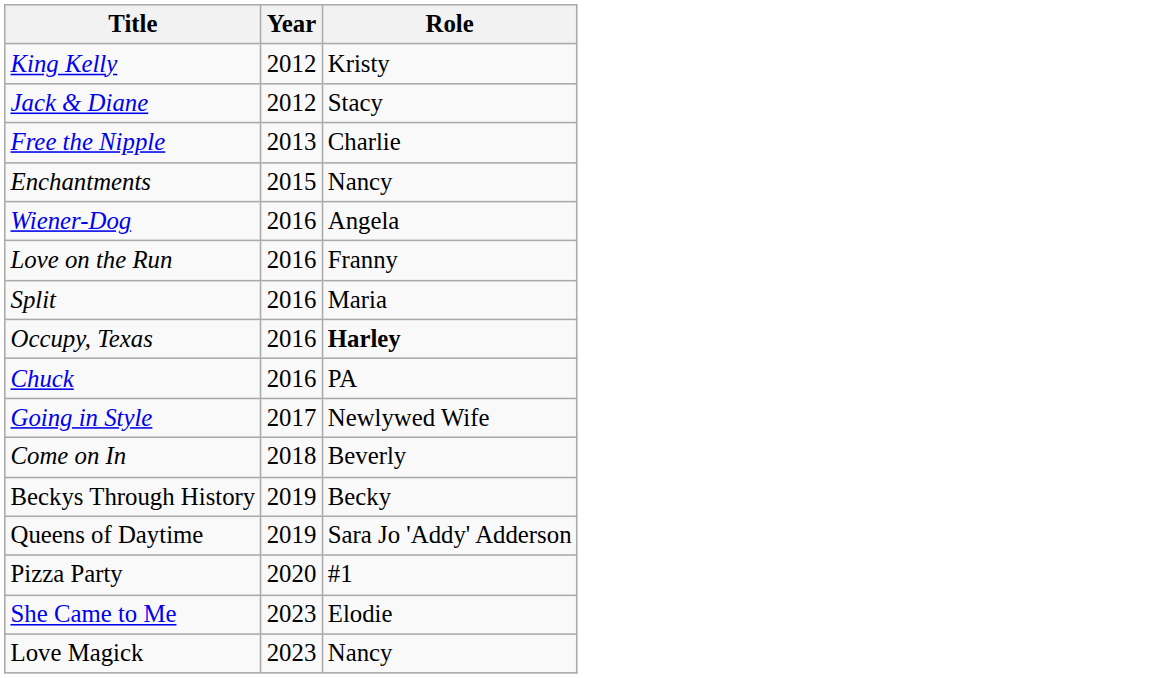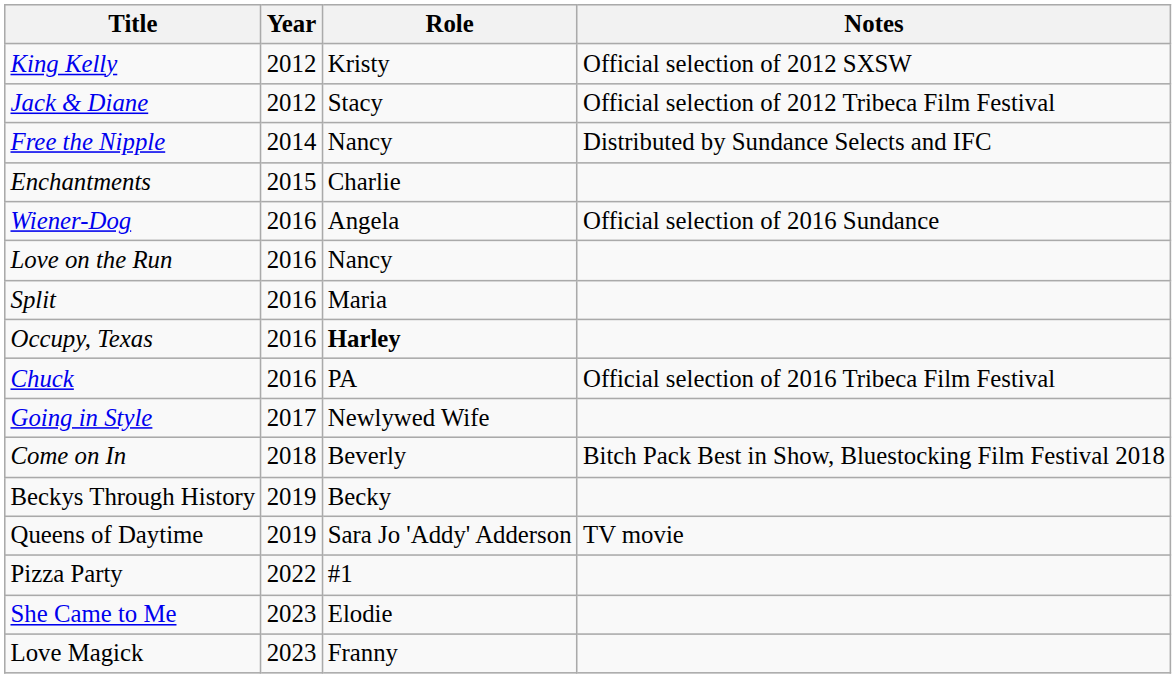+ column: Notes | Official selection of 2012 SXSW | Official selection of 2012 Tribeca Film Festival | Distributed by Sundance Selects and IFC | Official selection of 2016 Sundance | Official selection of 2016 Tribeca Film Festival | Bitch Pack Best in Show, Bluestocking Film Festival 2018 | TV movie
Free the Nipple | Year: 2013 -> 2014
Free the Nipple | Role: Charlie -> Nancy
Enchantments | Role: Nancy -> Charlie
Love on the Run | Role: Franny -> Nancy
Pizza Party | Year: 2020 -> 2022
Love Magick | Role: Nancy -> Franny
